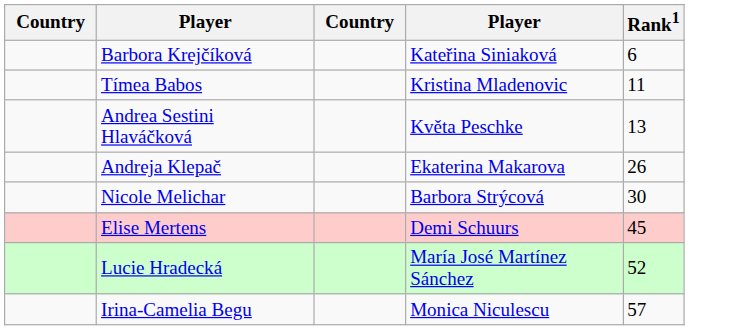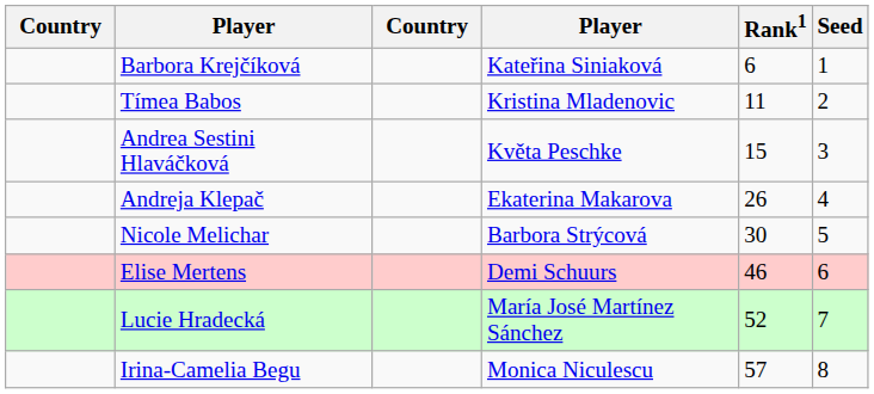+ column: Seed | 1 | 2 | 3 | 4 | 5 | 6 | 7 | 8
Andrea Sestini Hlaváčková | Rank1: 13 -> 15
Elise Mertens | Rank1: 45 -> 46
